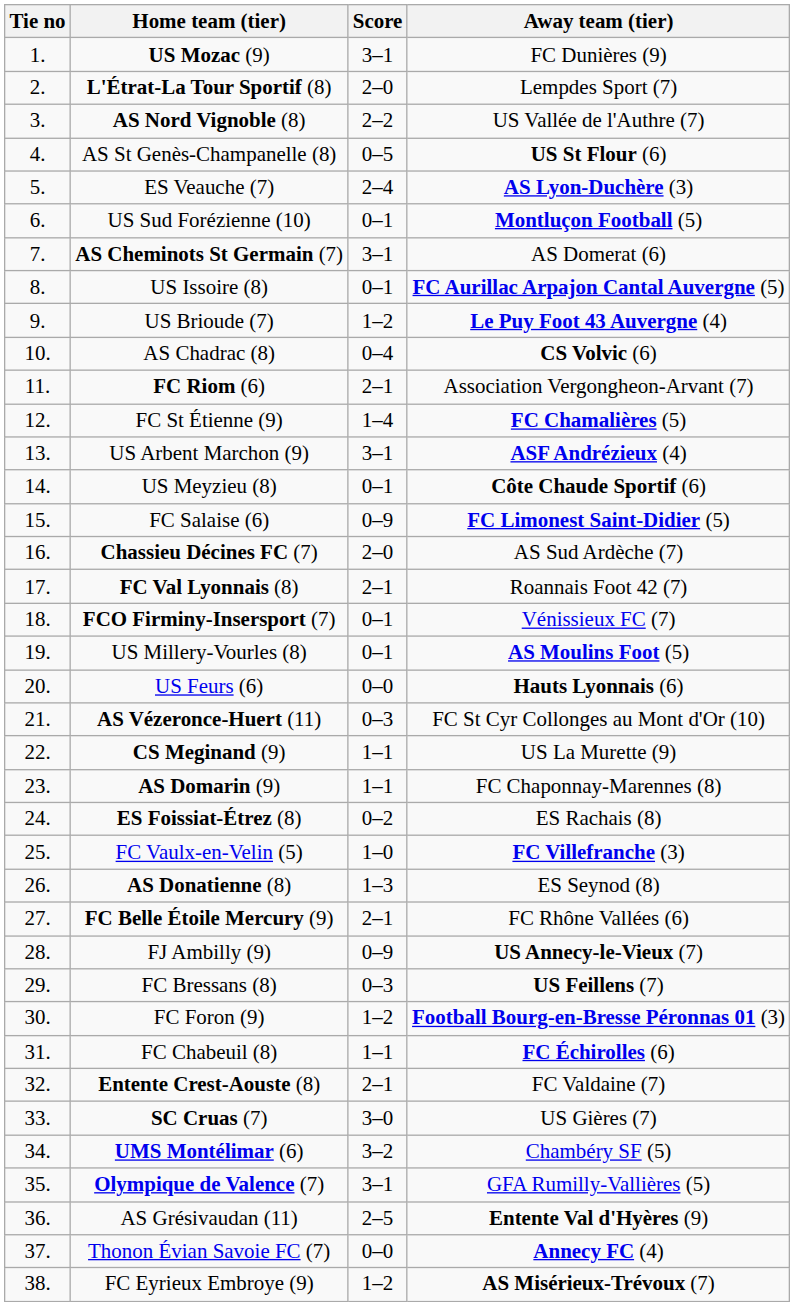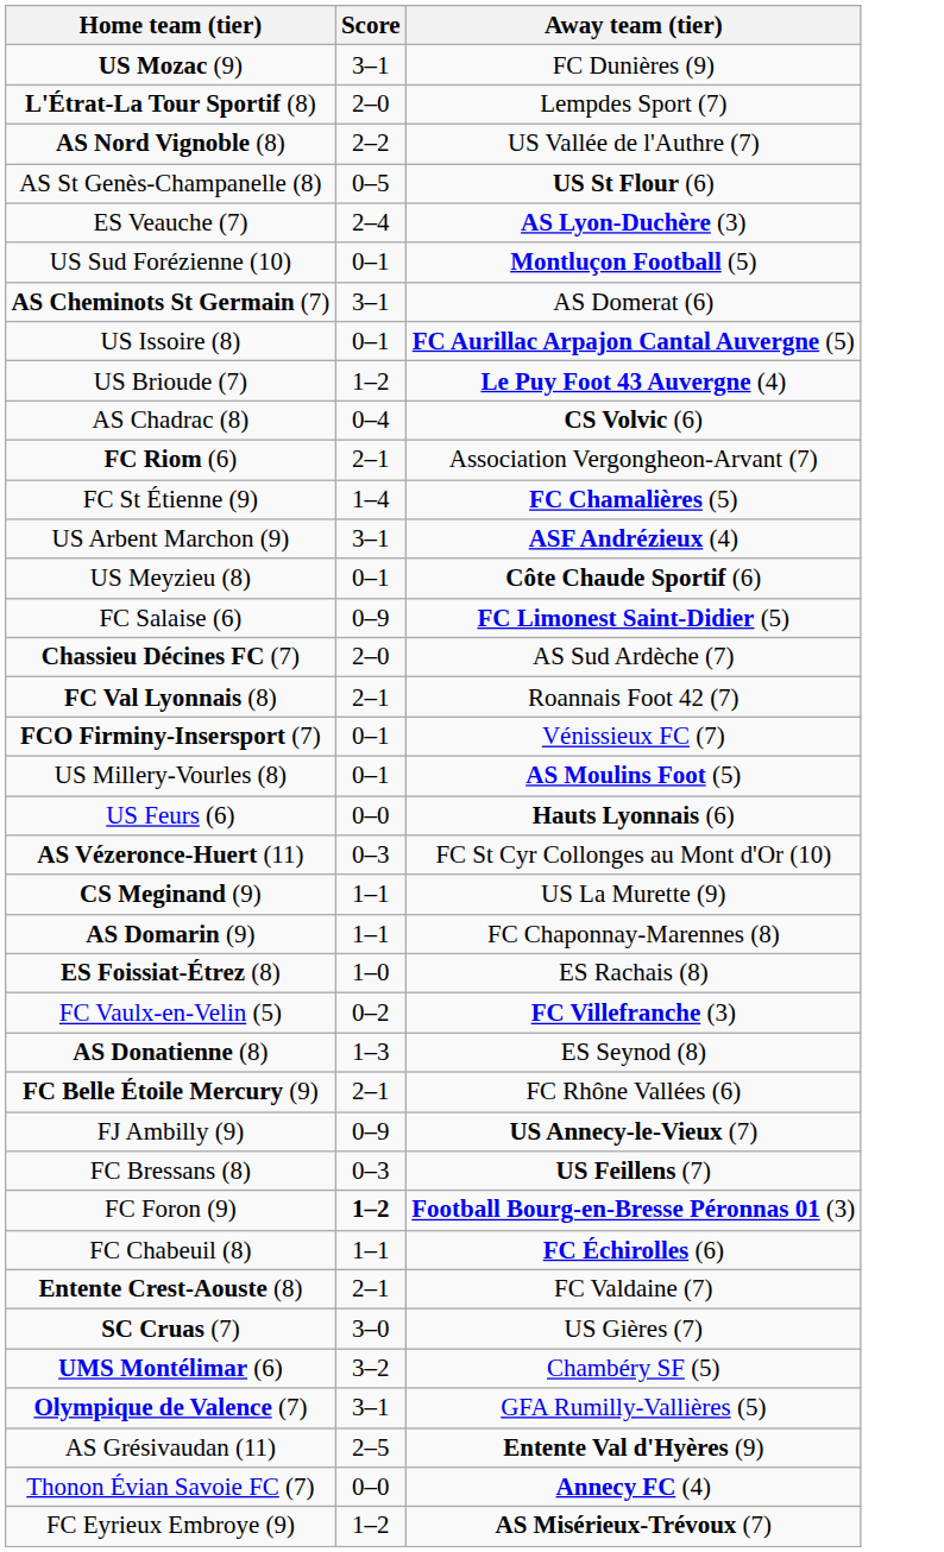- column: Tie no | 1. | 2. | 3. | 4. | 5. | 6. | 7. | 8. | 9. | 10. | 11. | 12. | 13. | 14. | 15. | 16. | 17. | 18. | 19. | 20. | 21. | 22. | 23. | 24. | 25. | 26. | 27. | 28. | 29. | 30. | 31. | 32. | 33. | 34. | 35. | 36. | 37. | 38.
ES Foissiat-Étrez (8) | Score: 0–2 -> 1–0
FC Vaulx-en-Velin (5) | Score: 1–0 -> 0–2
FC Foron (9) | Score: normal -> bold
